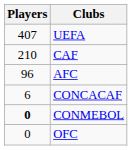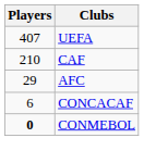AFC | Players: 96 -> 29
- row: 0 | OFC
